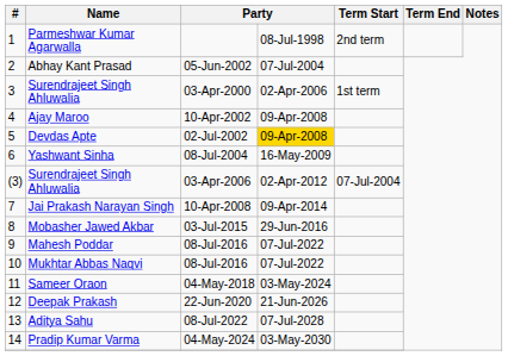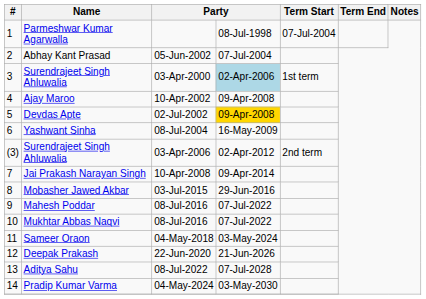Parmeshwar Kumar Agarwalla | Term Start: 2nd term -> 07-Jul-2004
Surendrajeet Singh Ahluwalia / 03-Apr-2000 | column 4: no background -> lightblue background
Surendrajeet Singh Ahluwalia / 03-Apr-2006 | Term Start: 07-Jul-2004 -> 2nd term
